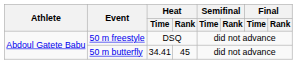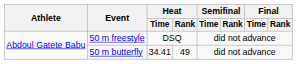50 m butterfly | Heat / Rank: 45 -> 49
